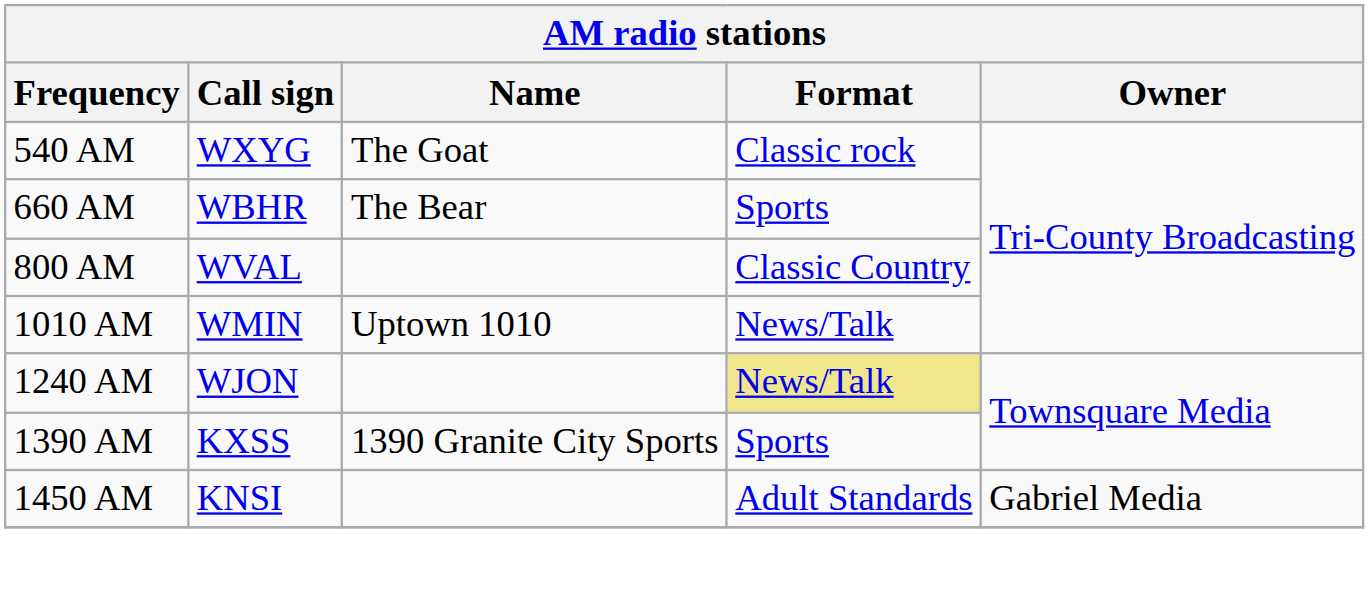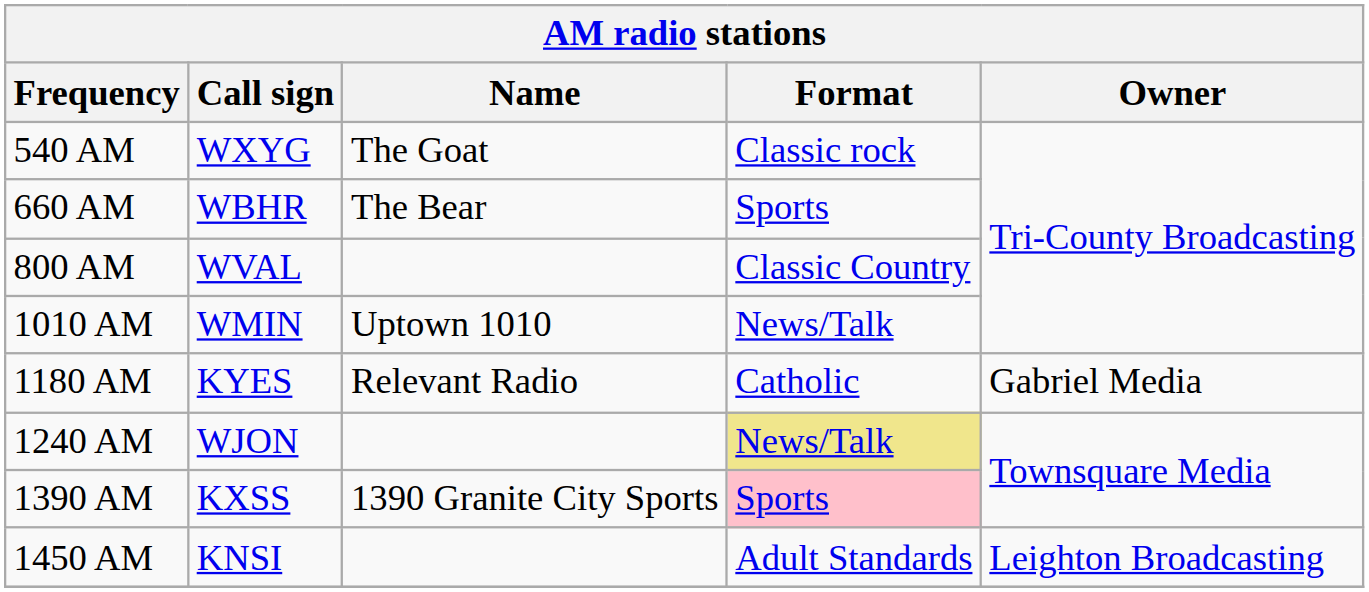+ row: 1180 AM | KYES | Relevant Radio | Catholic | Gabriel Media
1390 AM | Format: no background -> pink background
1450 AM | Owner: Gabriel Media -> Leighton Broadcasting
